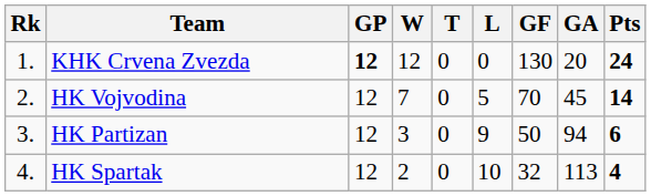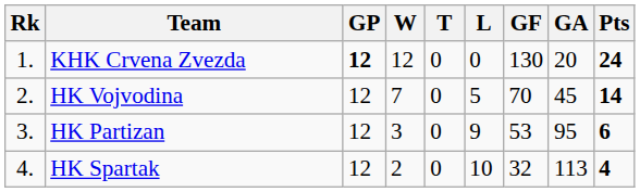HK Partizan | GF: 50 -> 53
HK Partizan | GA: 94 -> 95
